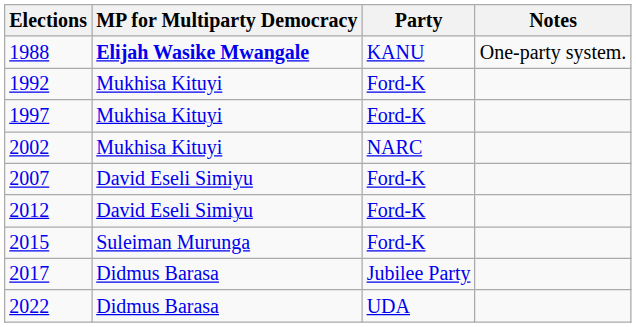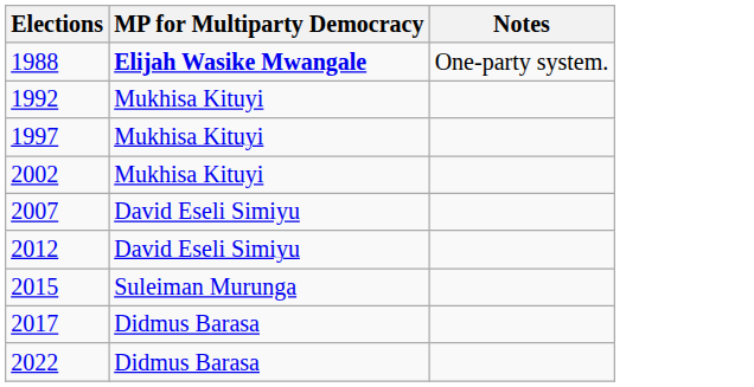- column: Party | KANU | Ford-K | Ford-K | NARC | Ford-K | Ford-K | Ford-K | Jubilee Party | UDA
